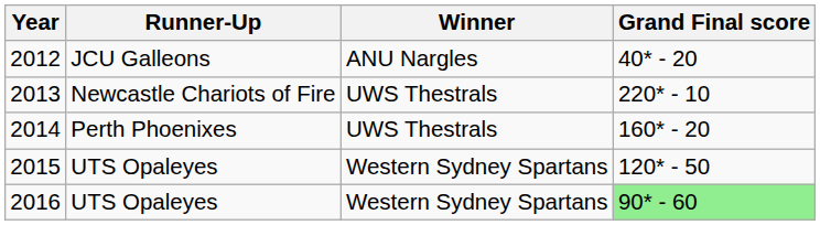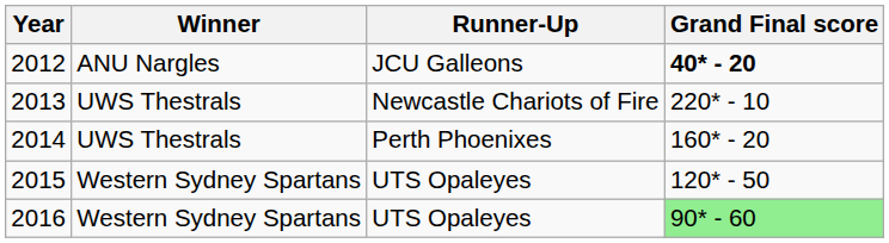columns swapped: Winner <-> Runner-Up
2012 | Grand Final score: normal -> bold
